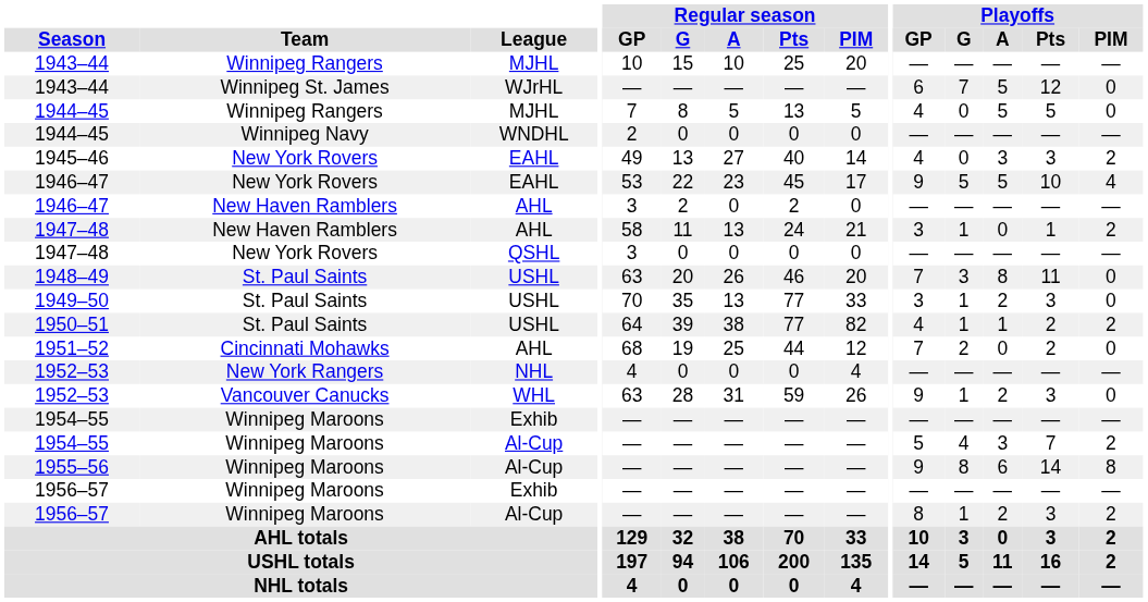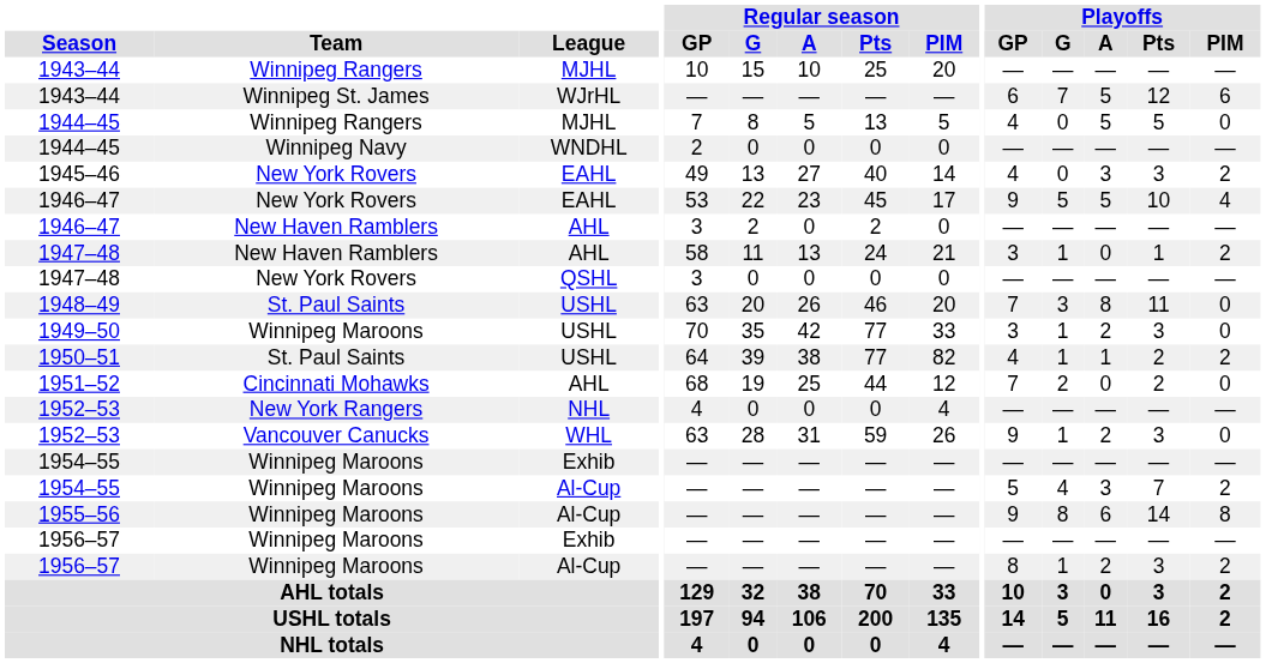1943–44 / WJrHL | Playoffs / PIM: 0 -> 6
1949–50 | Team: St. Paul Saints -> Winnipeg Maroons
1949–50 | Regular season / A: 13 -> 42
